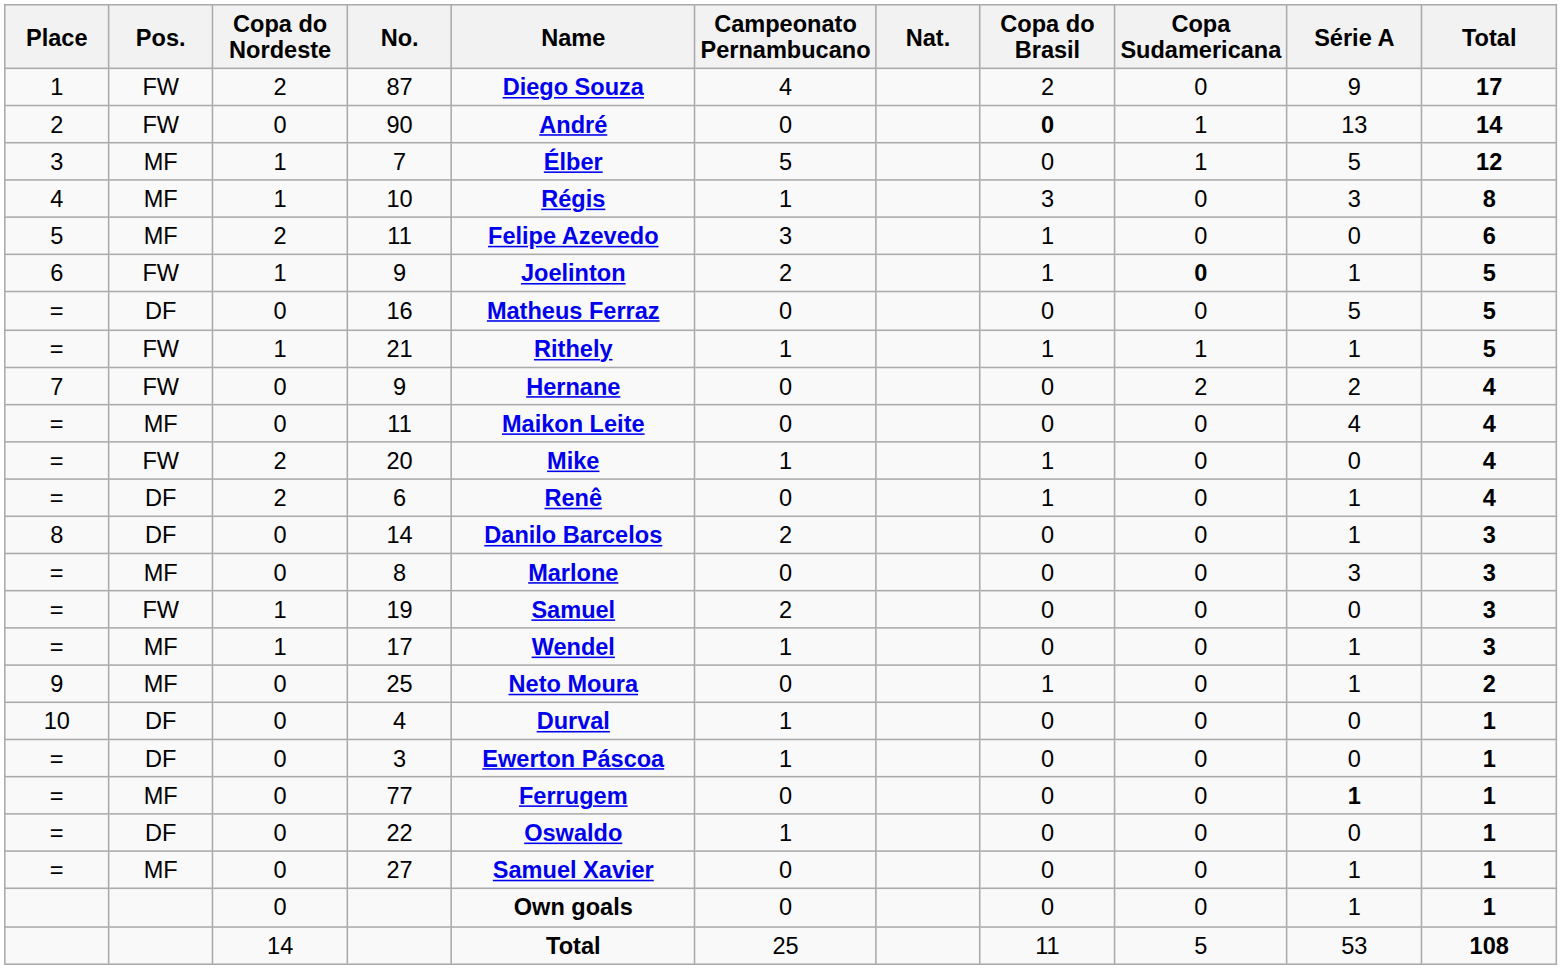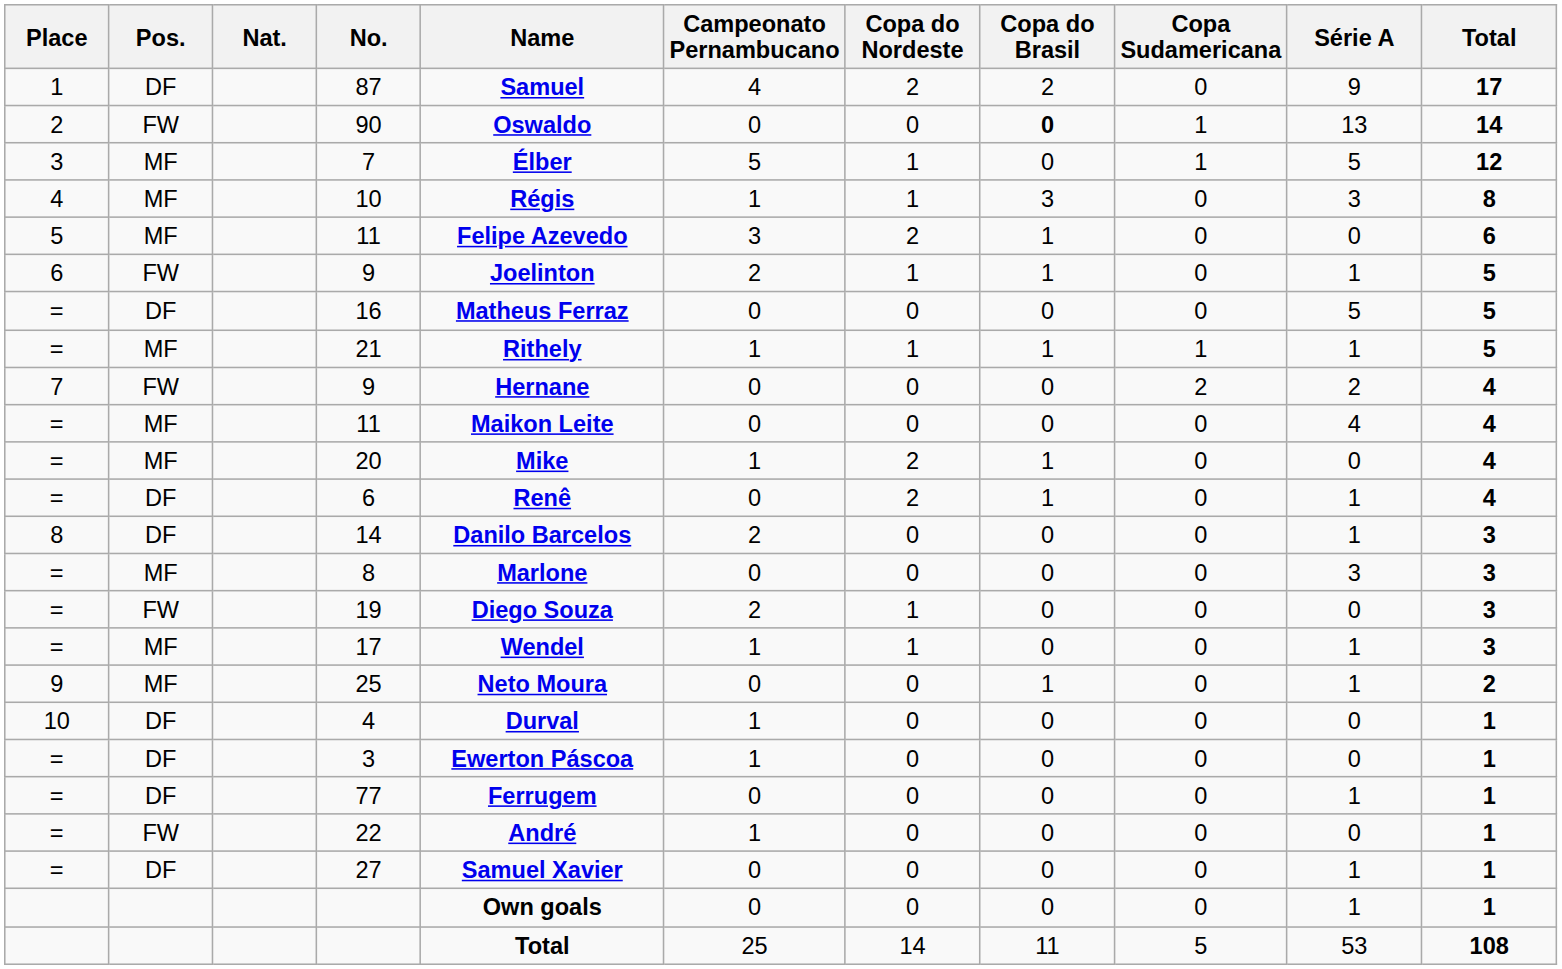columns swapped: Nat. <-> Copa do Nordeste
87 | Pos.: FW -> DF
87 | Name: Diego Souza -> Samuel
90 | Name: André -> Oswaldo
6 / 9 | Copa Sudamericana: bold -> normal
21 | Pos.: FW -> MF
20 | Pos.: FW -> MF
19 | Name: Samuel -> Diego Souza
77 | Pos.: MF -> DF
77 | Série A: bold -> normal
22 | Pos.: DF -> FW
22 | Name: Oswaldo -> André
27 | Pos.: MF -> DF
